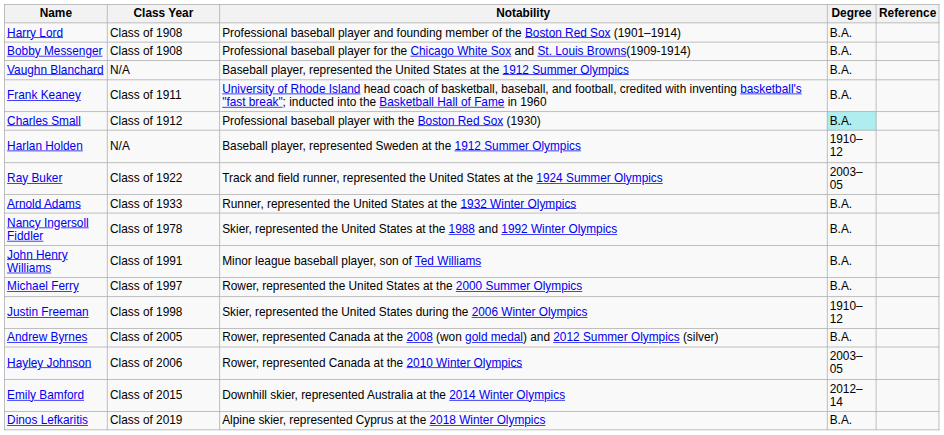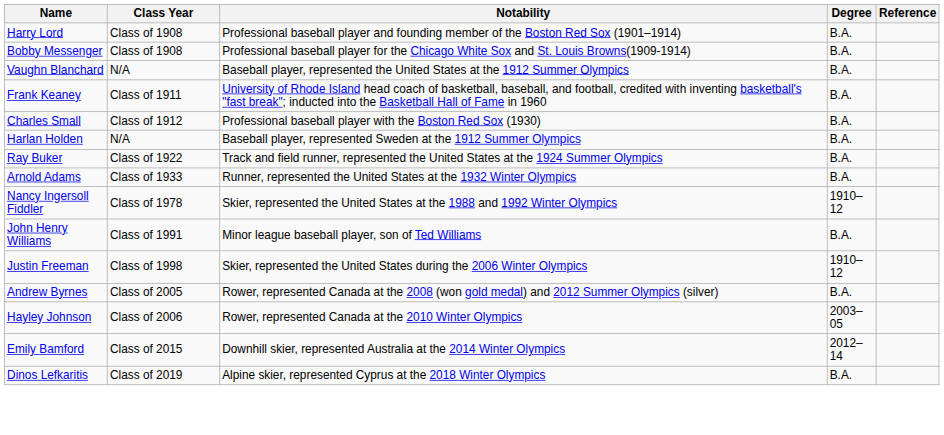Charles Small | Degree: paleturquoise background -> no background
Harlan Holden | Degree: 1910–12 -> B.A.
Ray Buker | Degree: 2003–05 -> B.A.
Nancy Ingersoll Fiddler | Degree: B.A. -> 1910–12
- row: Michael Ferry | Class of 1997 | Rower, represented the United States at the 2000 Summer Olympics | B.A.
